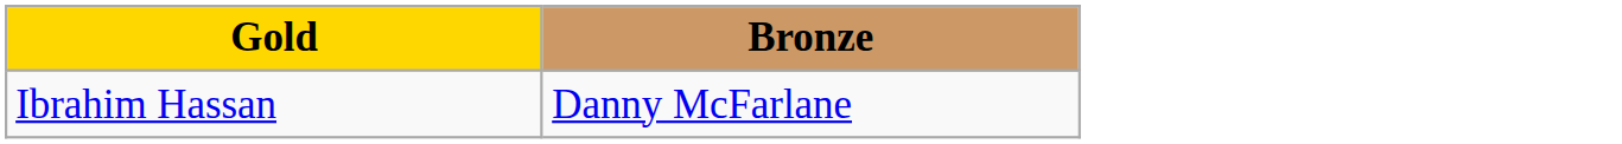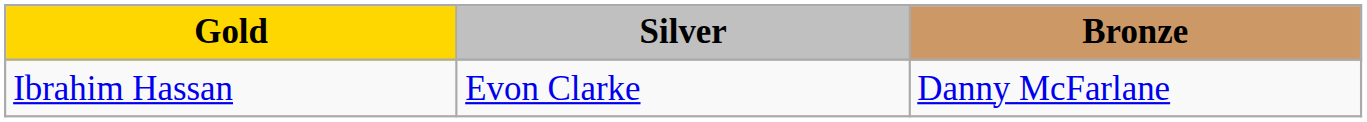+ column: Silver | Evon Clarke
